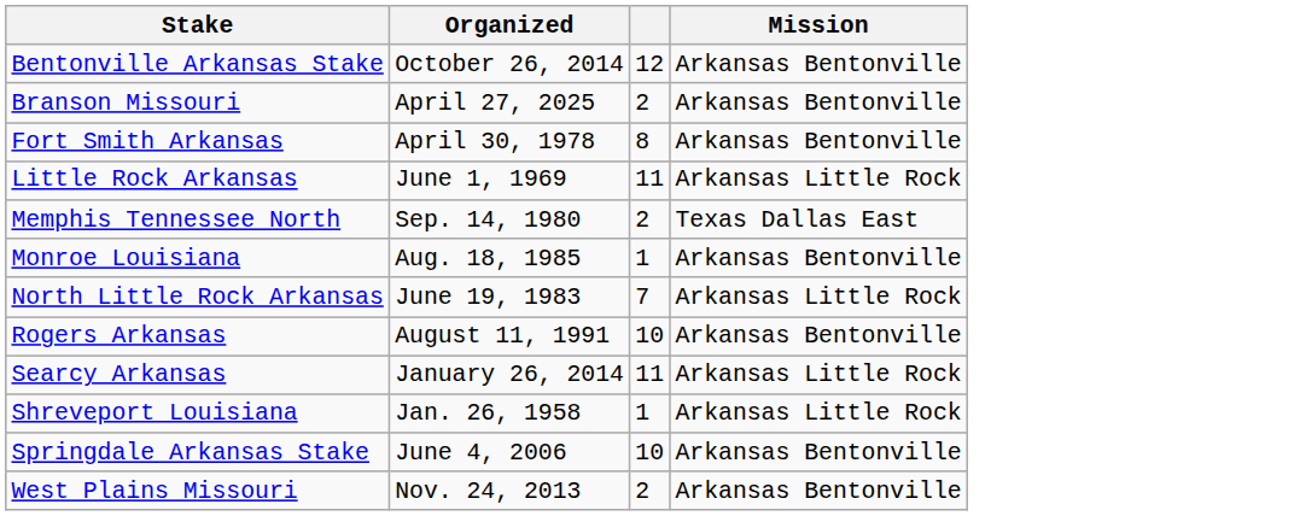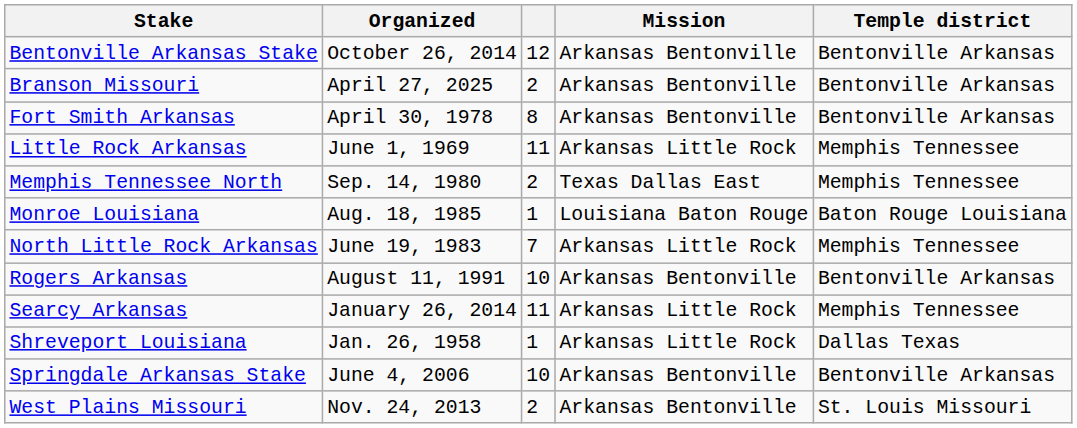+ column: Temple district | Bentonville Arkansas | Bentonville Arkansas | Bentonville Arkansas | Memphis Tennessee | Memphis Tennessee | Baton Rouge Louisiana | Memphis Tennessee | Bentonville Arkansas | Memphis Tennessee | Dallas Texas | Bentonville Arkansas | St. Louis Missouri
Monroe Louisiana | Mission: Arkansas Bentonville -> Louisiana Baton Rouge
